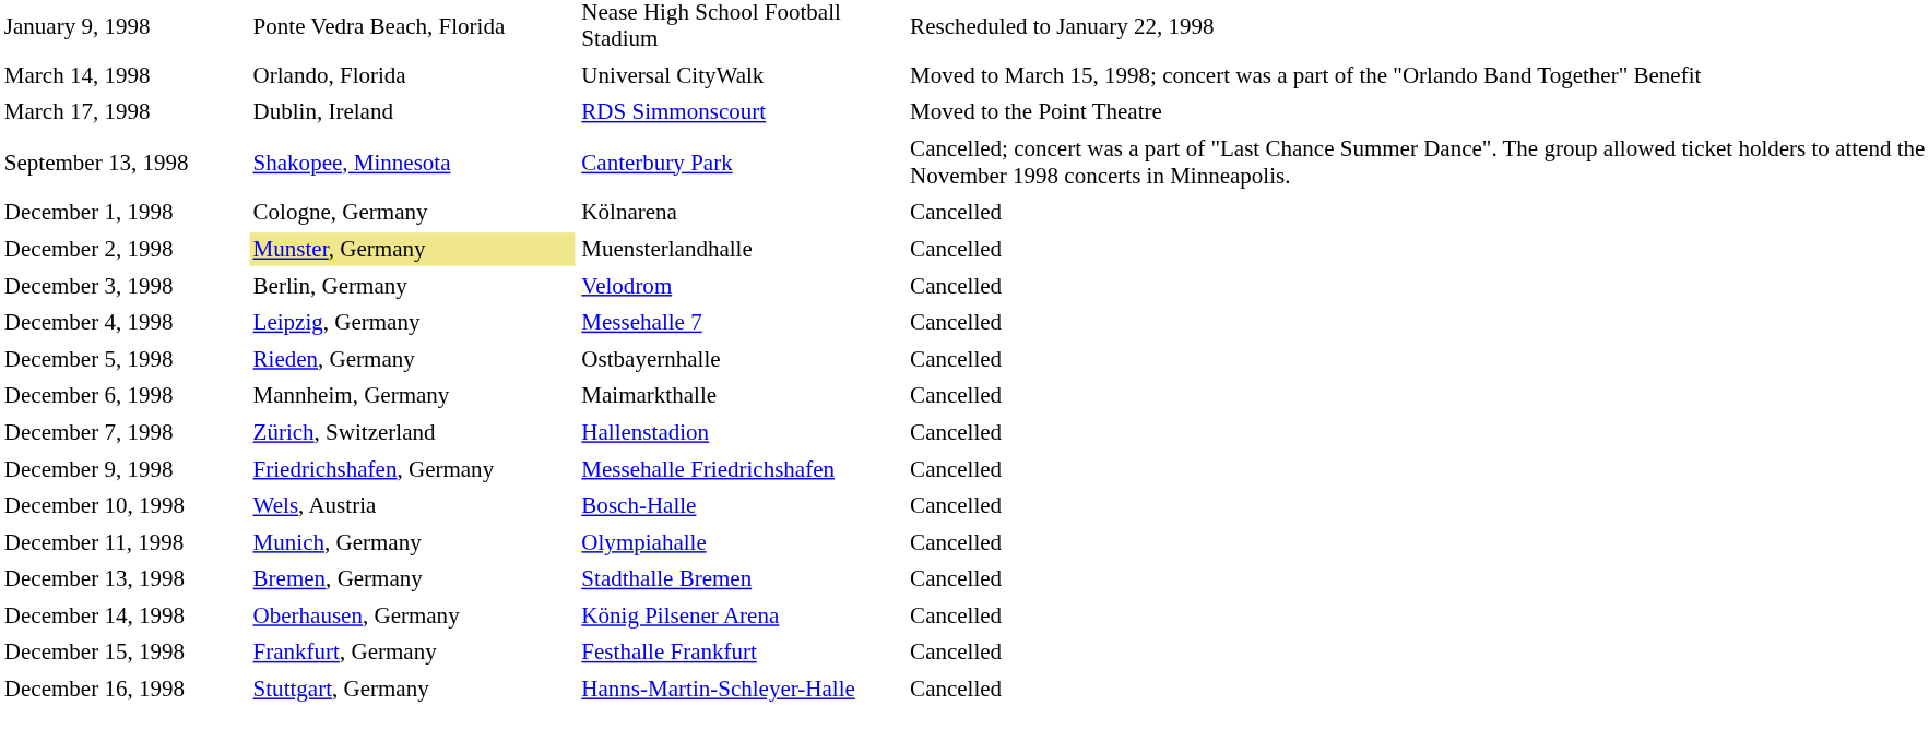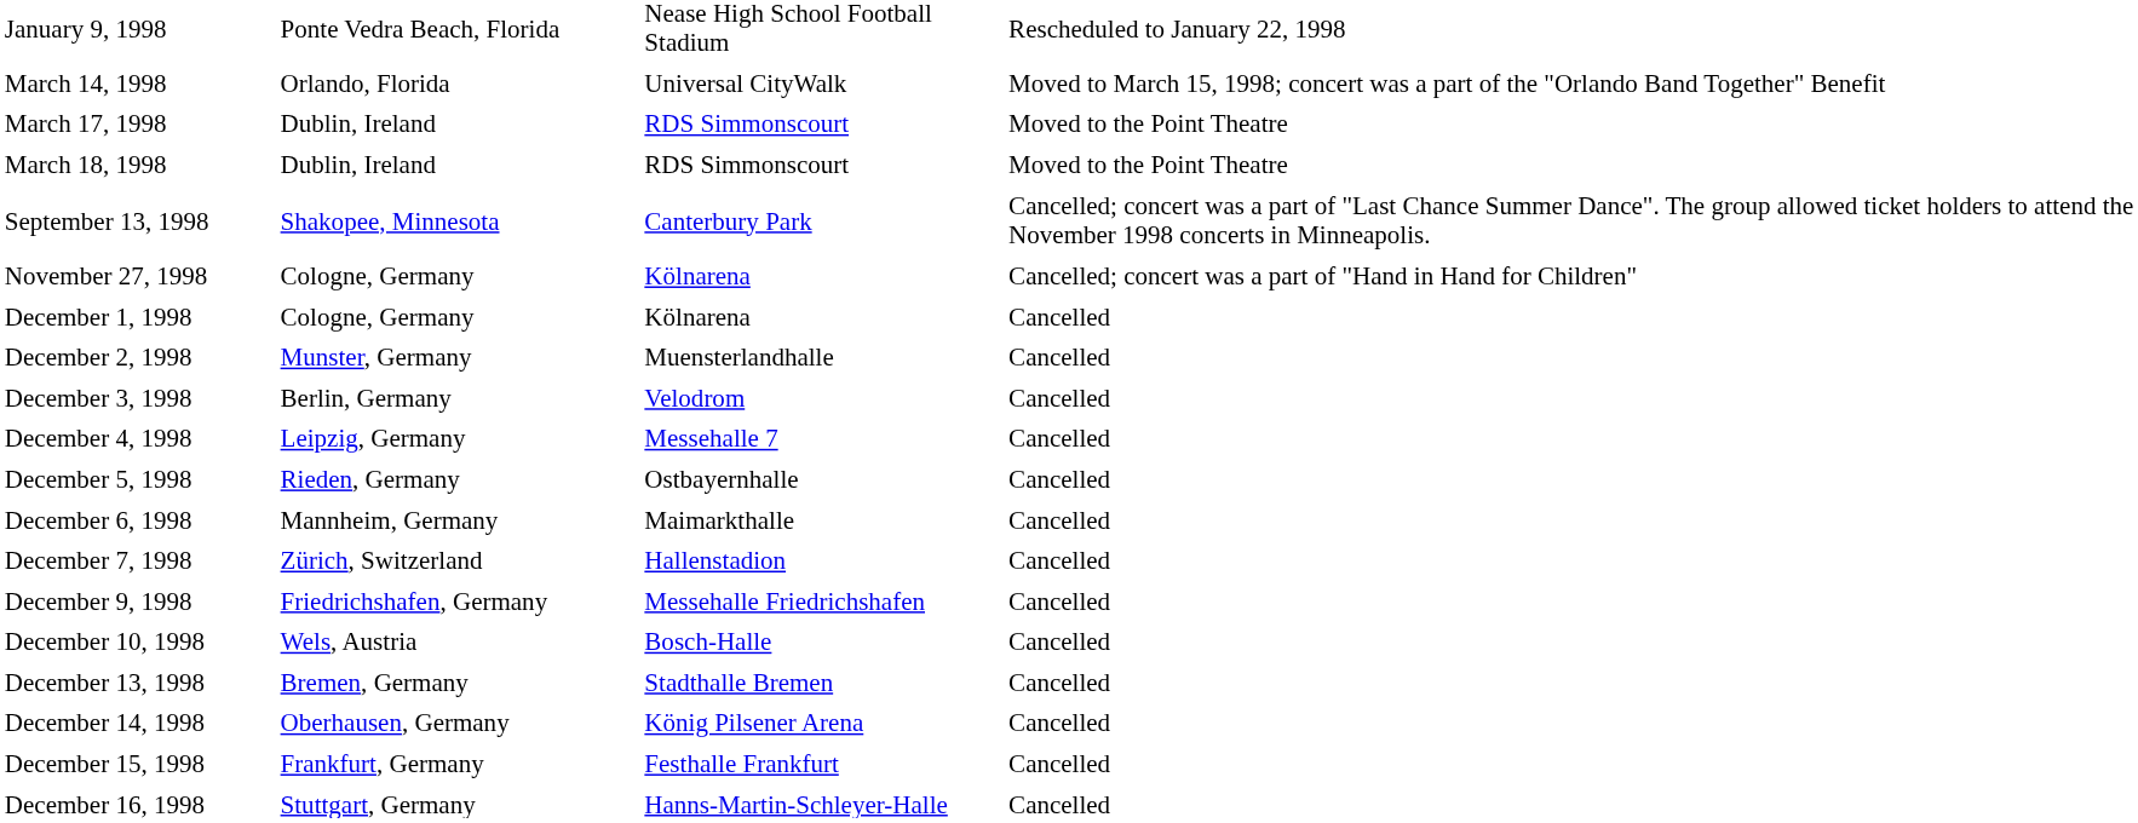+ row: March 18, 1998 | Dublin, Ireland | RDS Simmonscourt | Moved to the Point Theatre
+ row: November 27, 1998 | Cologne, Germany | Kölnarena | Cancelled; concert was a part of "Hand in Hand for Children"
December 2, 1998 | column 2: khaki background -> no background
- row: December 11, 1998 | Munich, Germany | Olympiahalle | Cancelled
